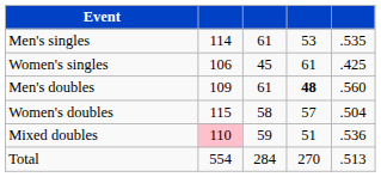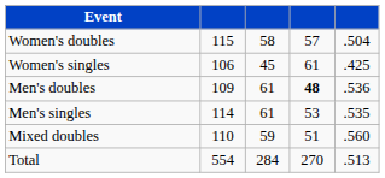rows swapped: Men's singles <-> Women's doubles
Men's doubles | column 5: .560 -> .536
Mixed doubles | column 2: pink background -> no background
Mixed doubles | column 5: .536 -> .560
